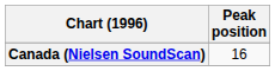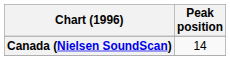Canada (Nielsen SoundScan) | Peak position: 16 -> 14
